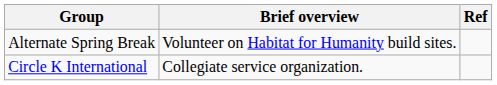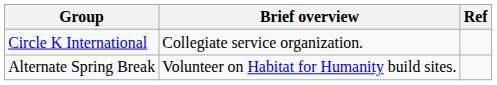rows swapped: Alternate Spring Break <-> Circle K International
